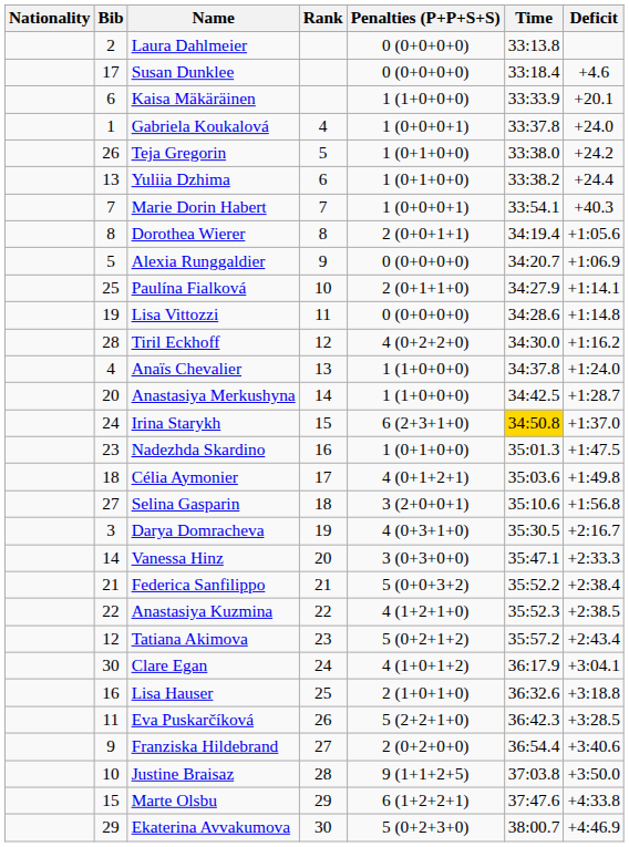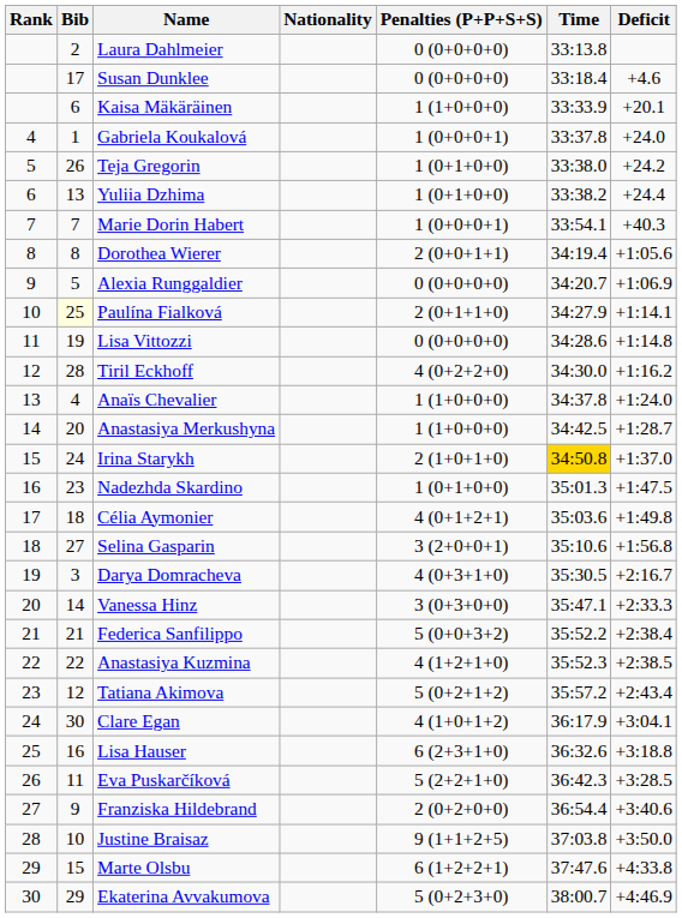columns swapped: Rank <-> Nationality
Paulína Fialková | Bib: no background -> lightyellow background
Irina Starykh | Penalties (P+P+S+S): 6 (2+3+1+0) -> 2 (1+0+1+0)
Lisa Hauser | Penalties (P+P+S+S): 2 (1+0+1+0) -> 6 (2+3+1+0)
